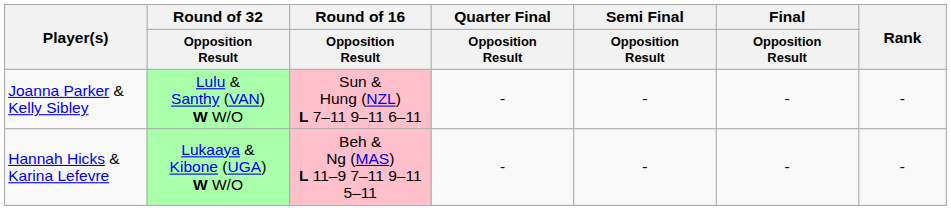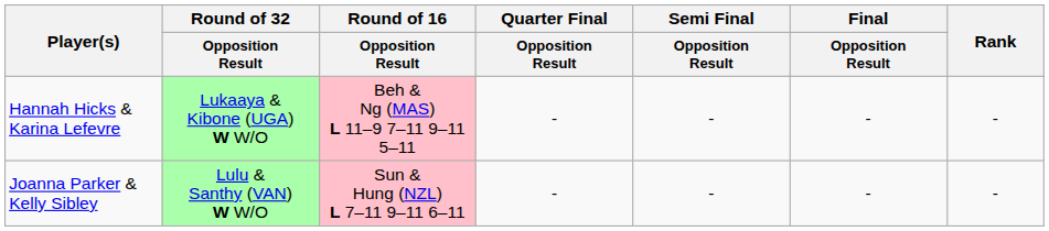rows swapped: Joanna Parker & Kelly Sibley <-> Hannah Hicks & Karina Lefevre
